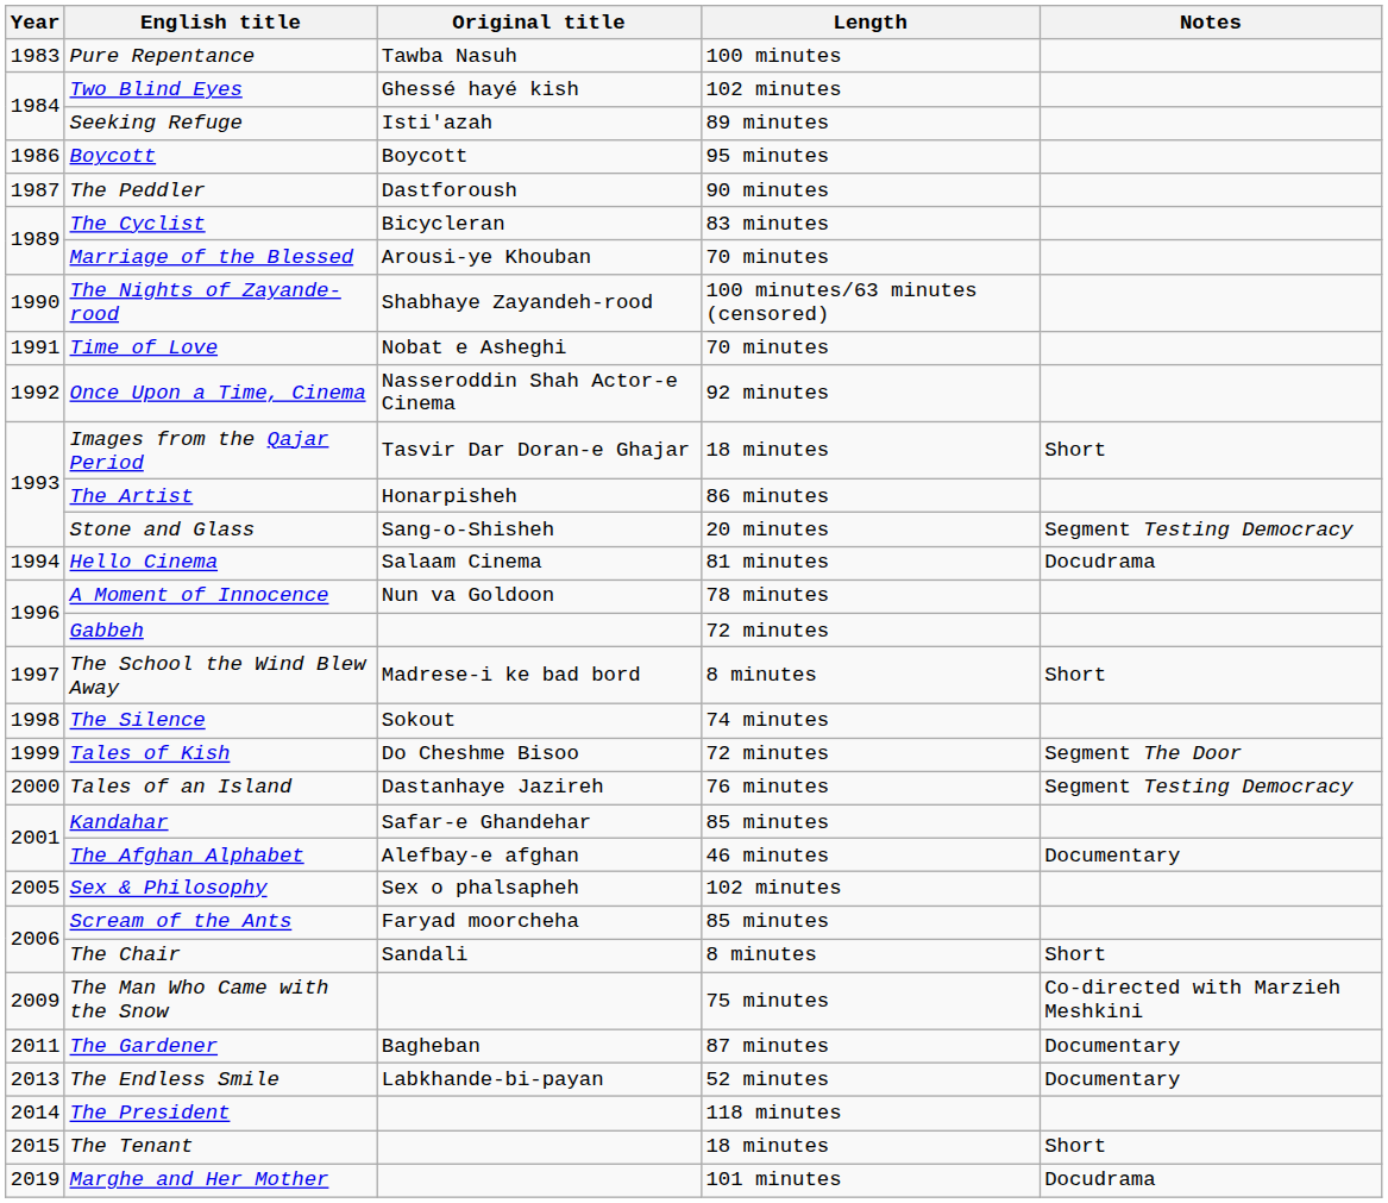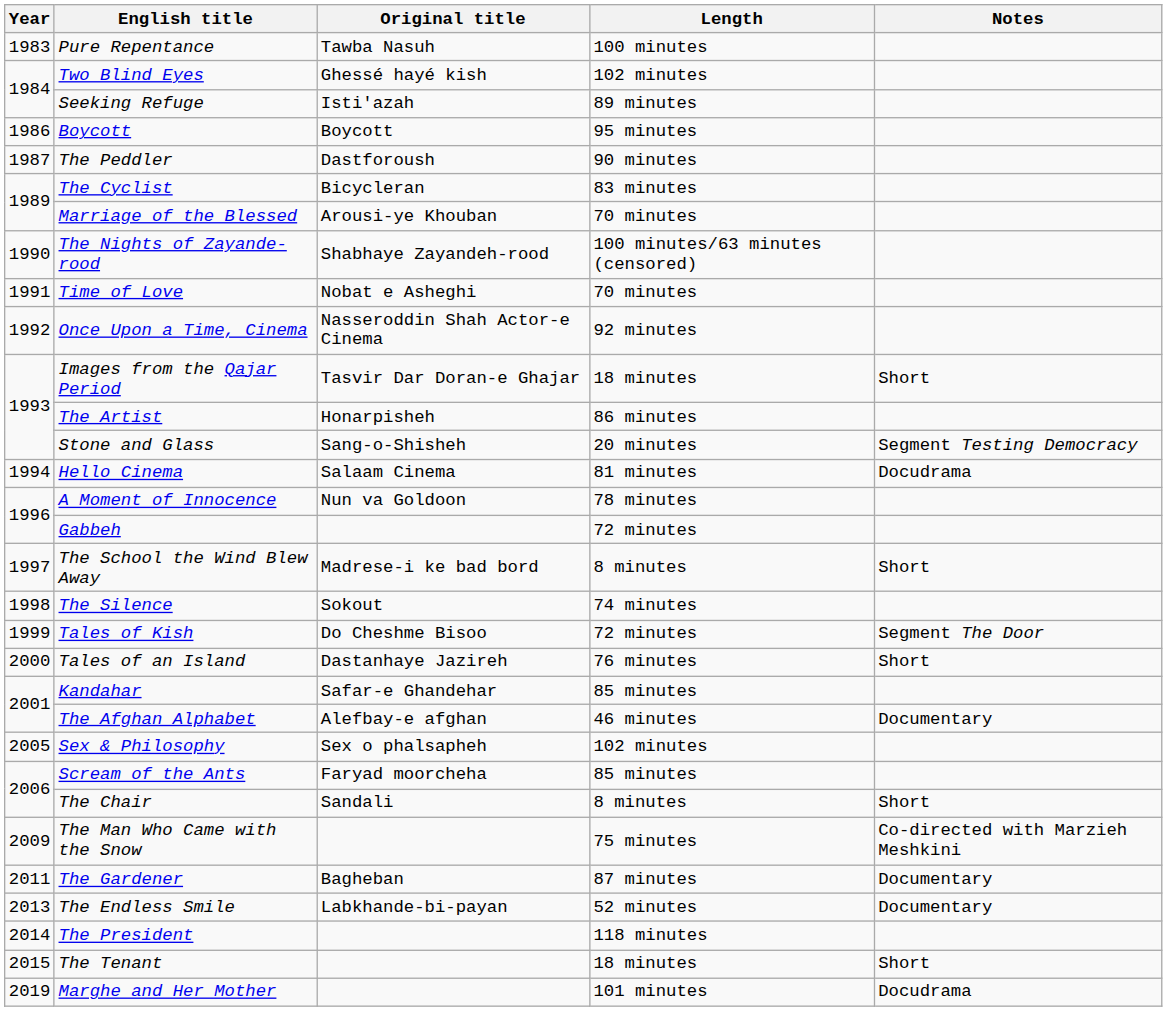Tales of an Island | Notes: Segment Testing Democracy -> Short
